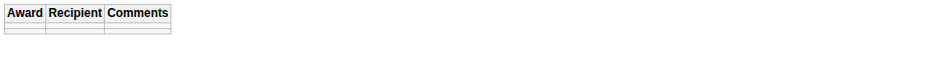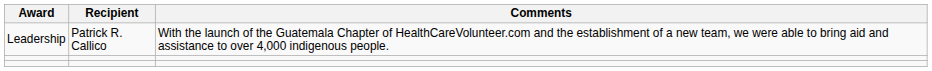+ row: Leadership | Patrick R. Callico | With the launch of the Guatemala Chapter of HealthCareVolunteer.com and the establishment of a new team, we were able to bring aid and assistance to over 4,000 indigenous people.
